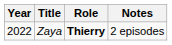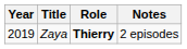Zaya | Year: 2022 -> 2019
